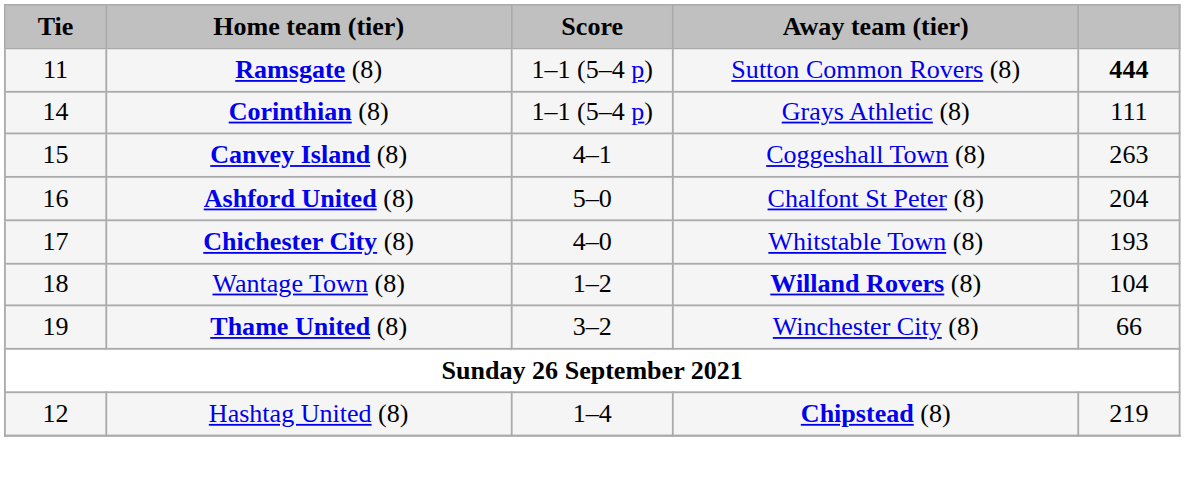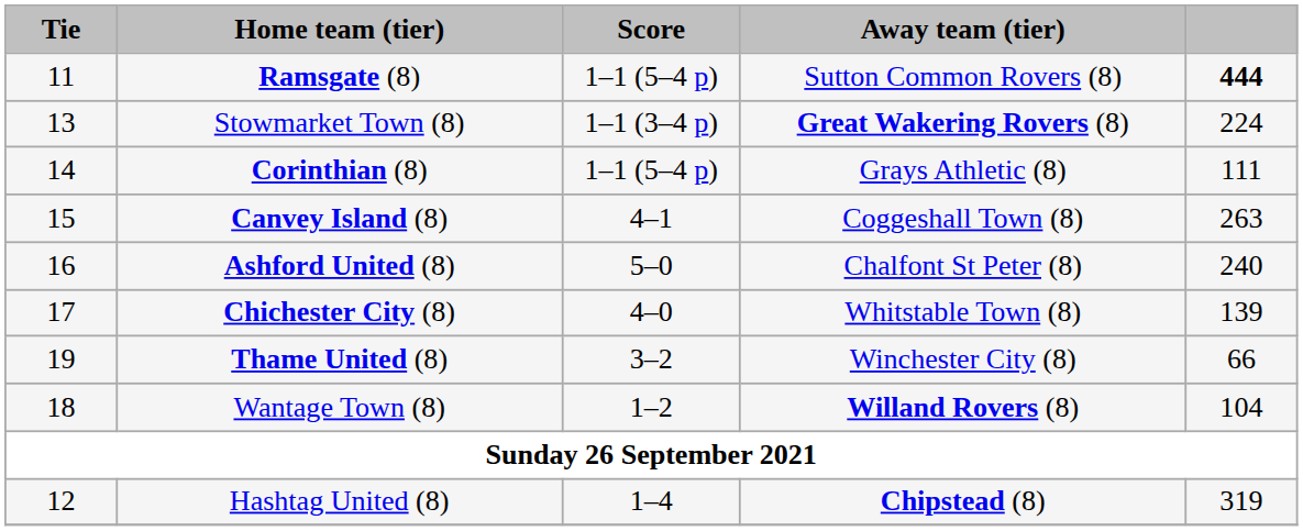+ row: 13 | Stowmarket Town (8) | 1–1 (3–4 p) | Great Wakering Rovers (8) | 224
Ashford United (8) | column 5: 204 -> 240
Chichester City (8) | column 5: 193 -> 139
rows swapped: Wantage Town (8) <-> Thame United (8)
Hashtag United (8) | column 5: 219 -> 319
